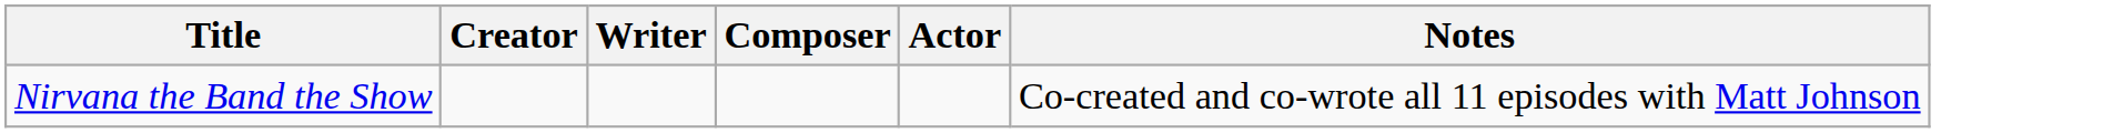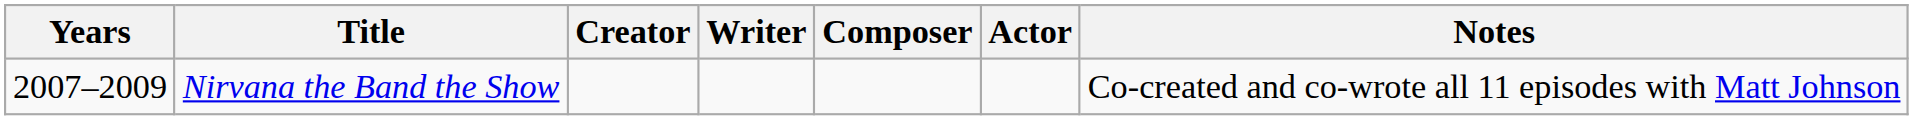+ column: Years | 2007–2009
